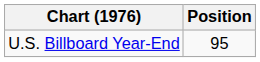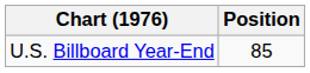U.S. Billboard Year-End | Position: 95 -> 85
